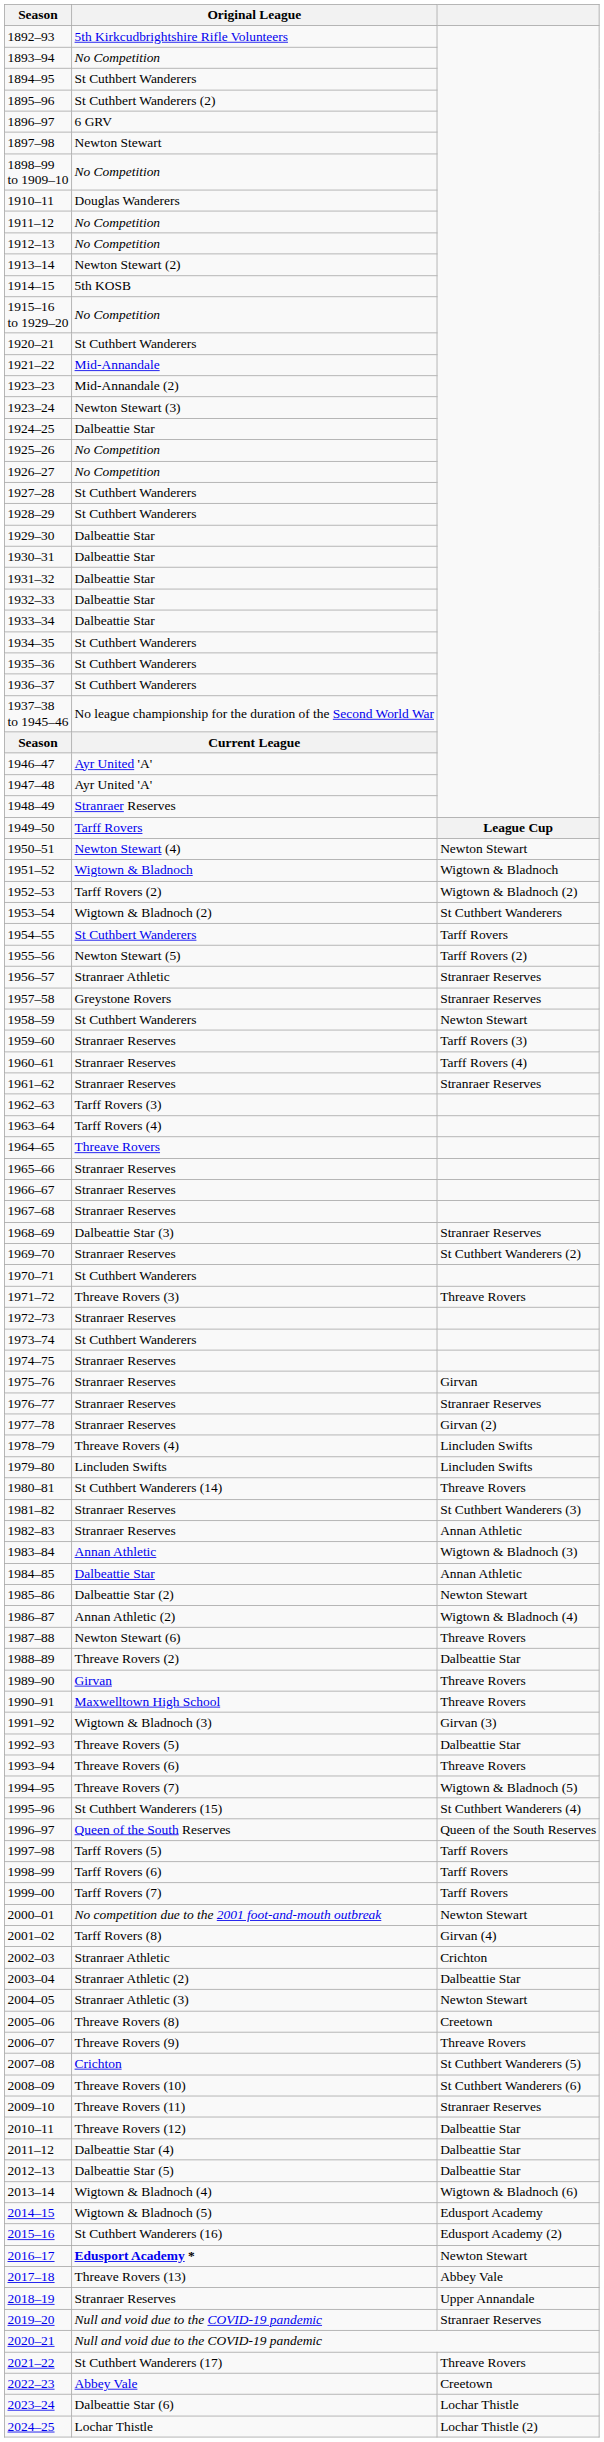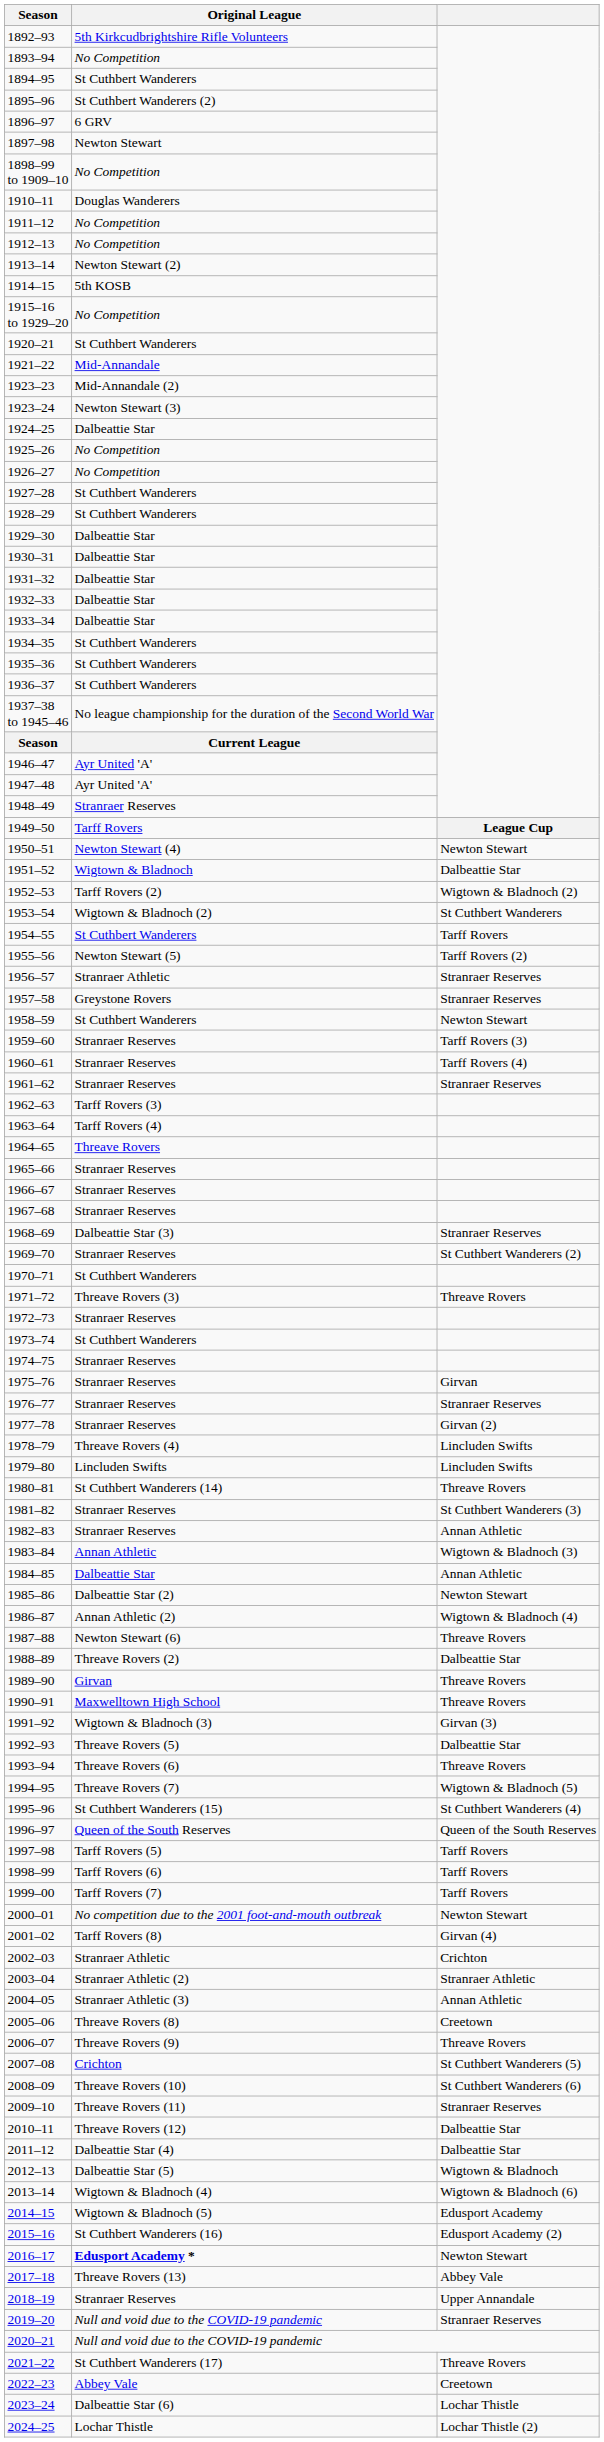1951–52 | column 3: Wigtown & Bladnoch -> Dalbeattie Star
2003–04 | column 3: Dalbeattie Star -> Stranraer Athletic
2004–05 | column 3: Newton Stewart -> Annan Athletic
2012–13 | column 3: Dalbeattie Star -> Wigtown & Bladnoch
